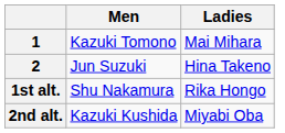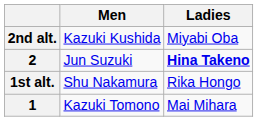rows swapped: 1 <-> 2nd alt.
2 | Ladies: normal -> bold
